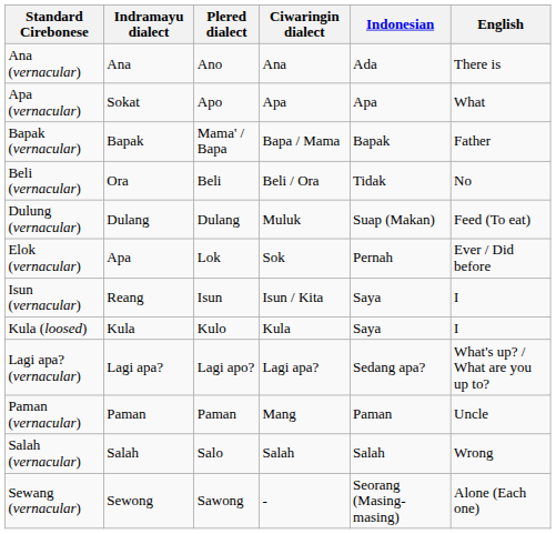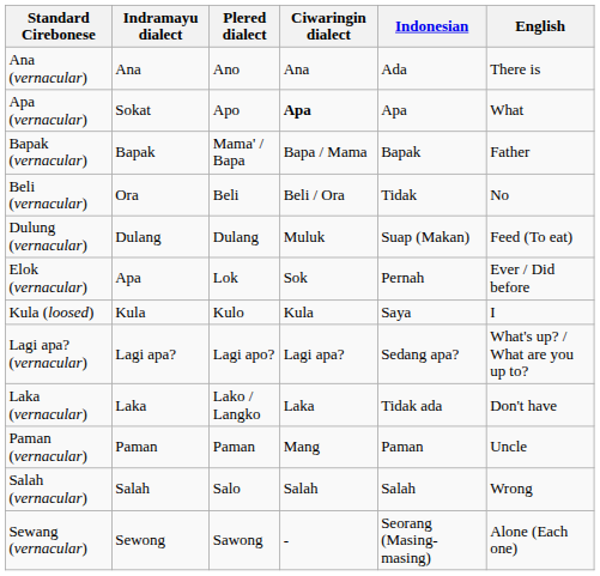Apa (vernacular) | Ciwaringin dialect: normal -> bold
- row: Isun (vernacular) | Reang | Isun | Isun / Kita | Saya | I
+ row: Laka (vernacular) | Laka | Lako / Langko | Laka | Tidak ada | Don't have
